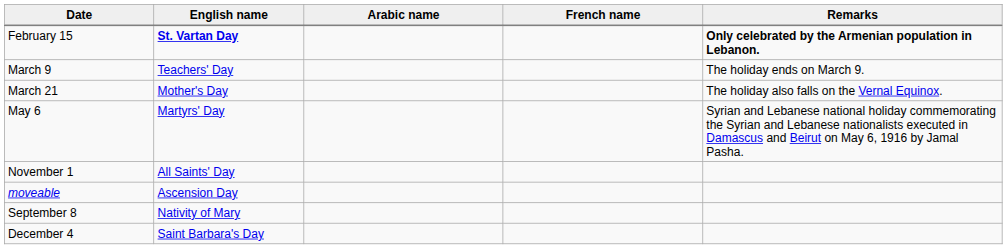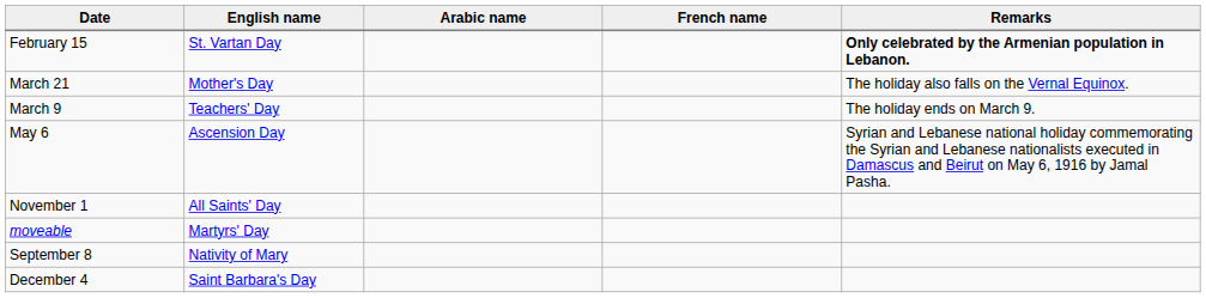February 15 | English name: bold -> normal
rows swapped: March 9 <-> March 21
May 6 | English name: Martyrs' Day -> Ascension Day
moveable | English name: Ascension Day -> Martyrs' Day
